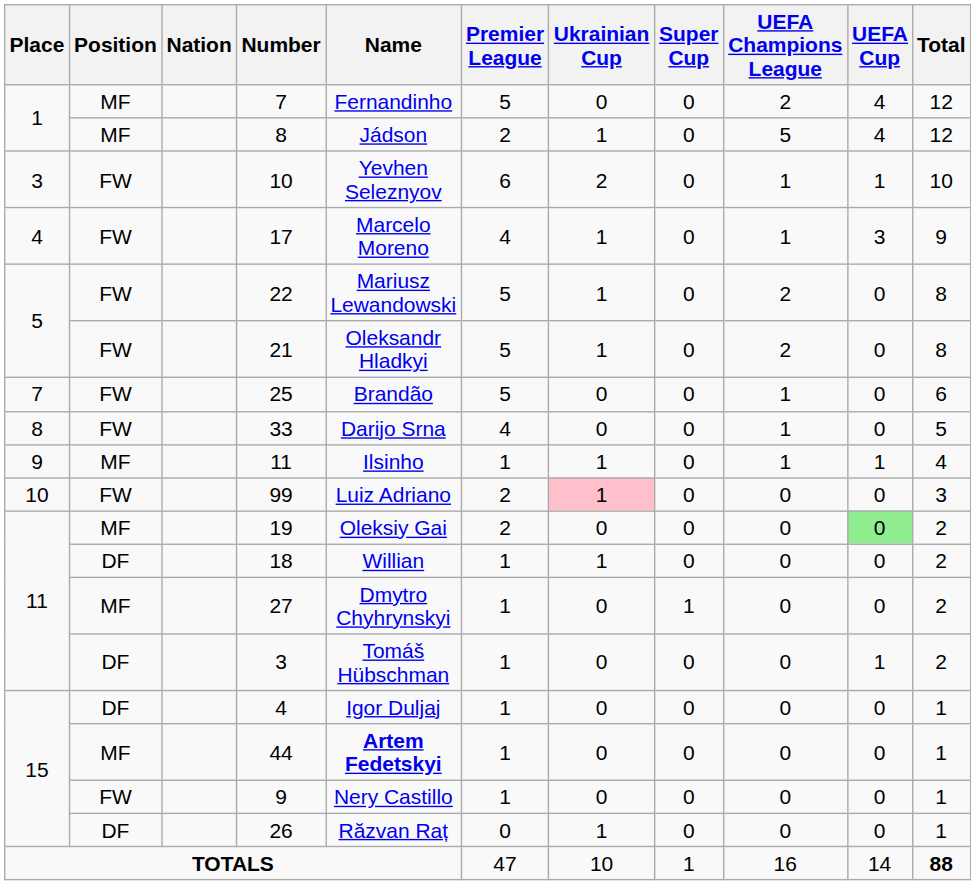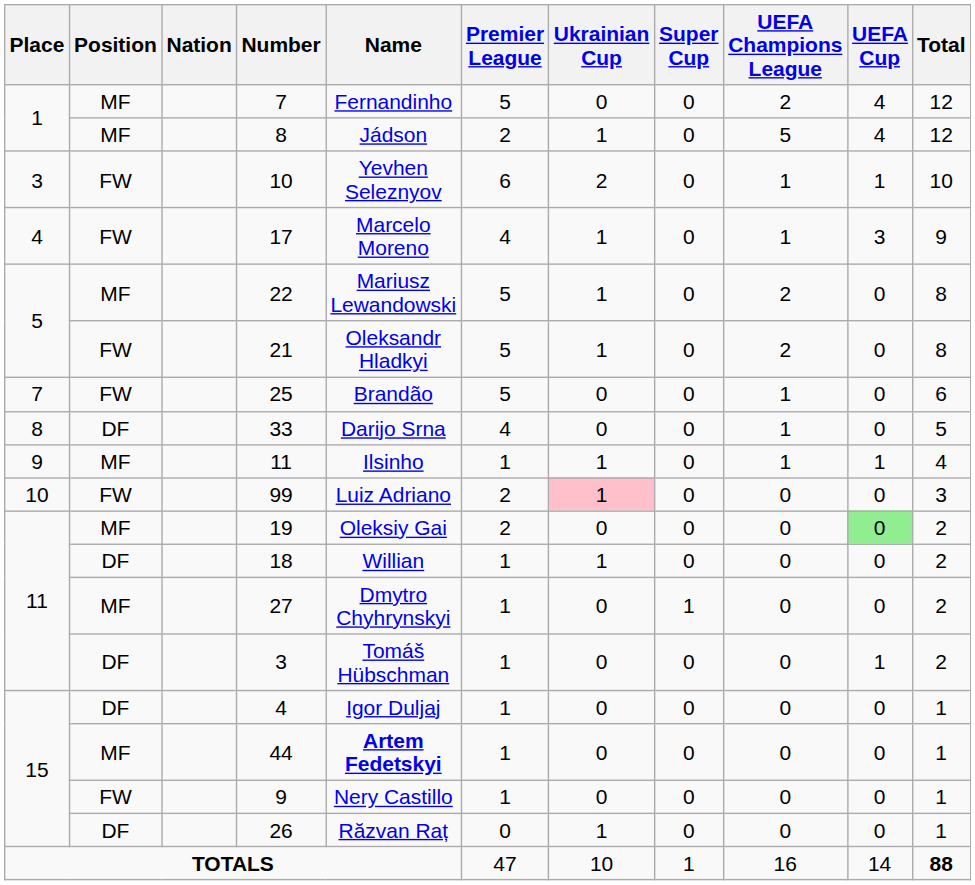22 | Position: FW -> MF
33 | Position: FW -> DF
